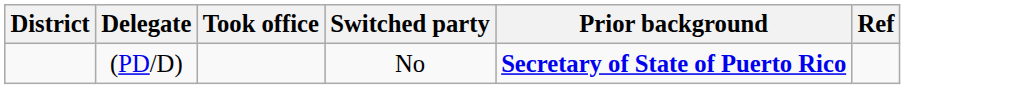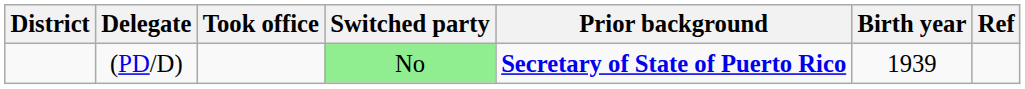+ column: Birth year | 1939
(PD/D) | Switched party: no background -> lightgreen background
